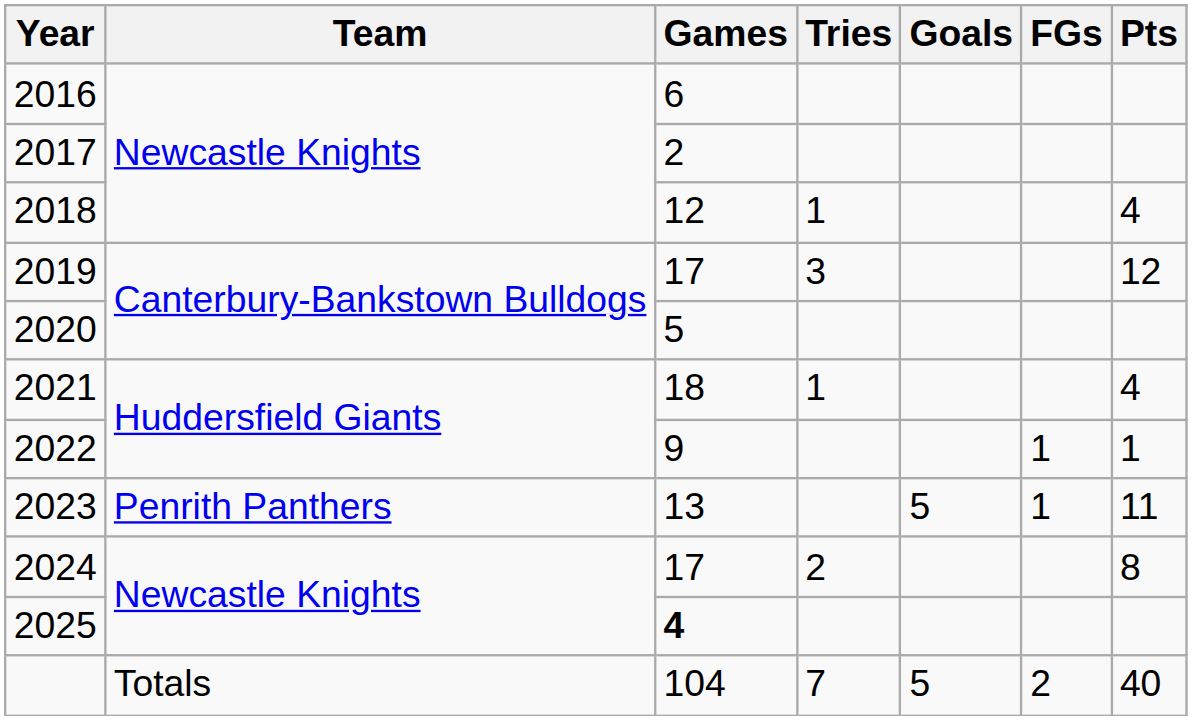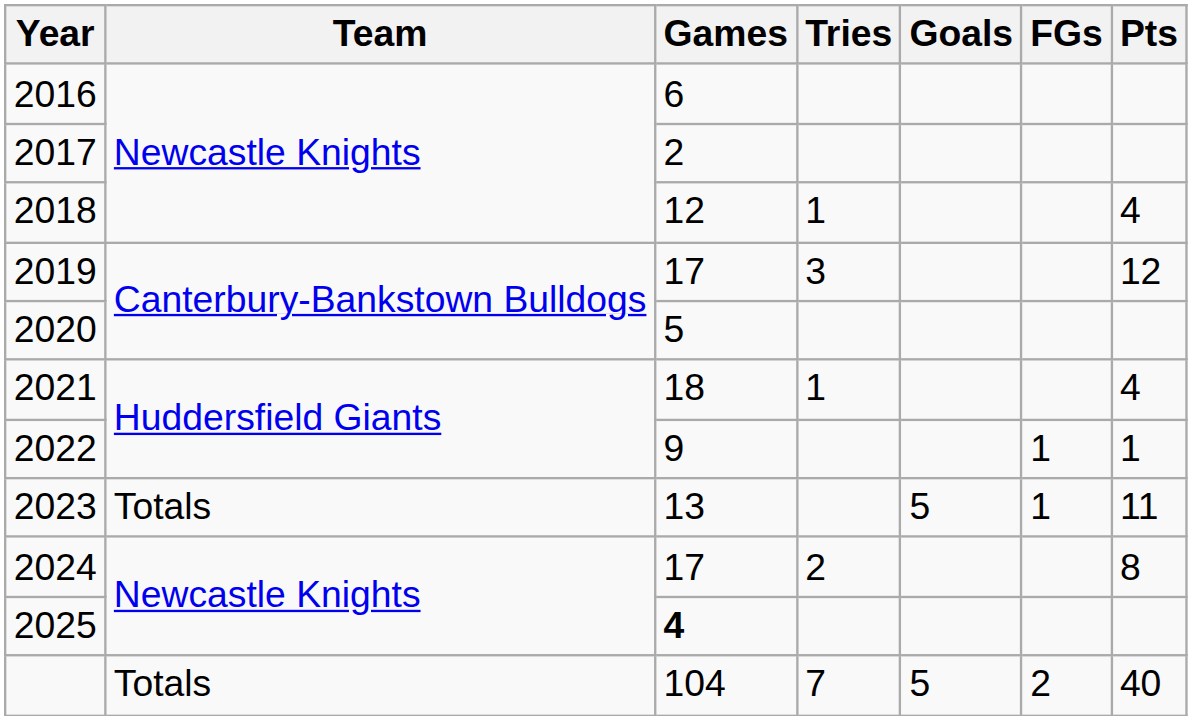2023 | Team: Penrith Panthers -> Totals
